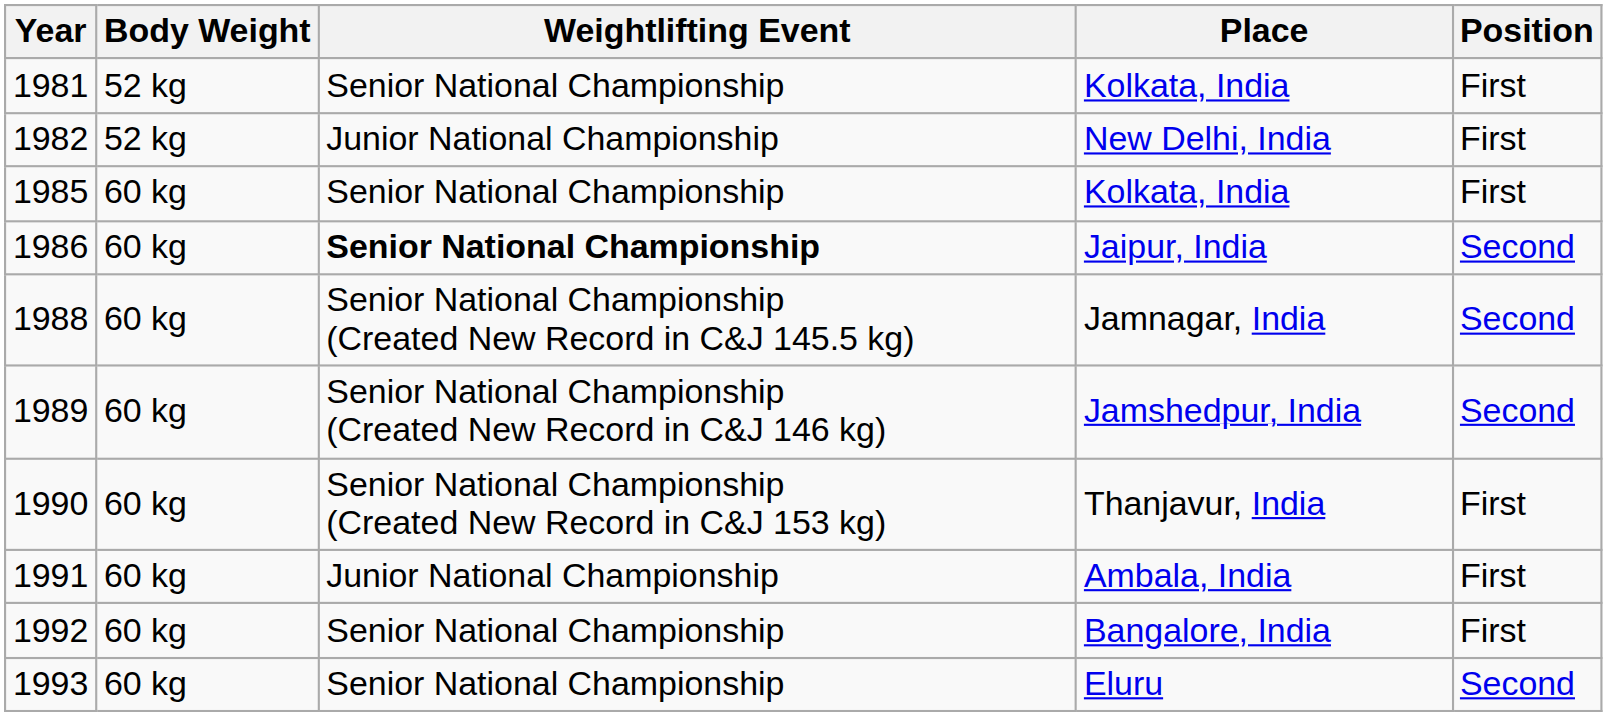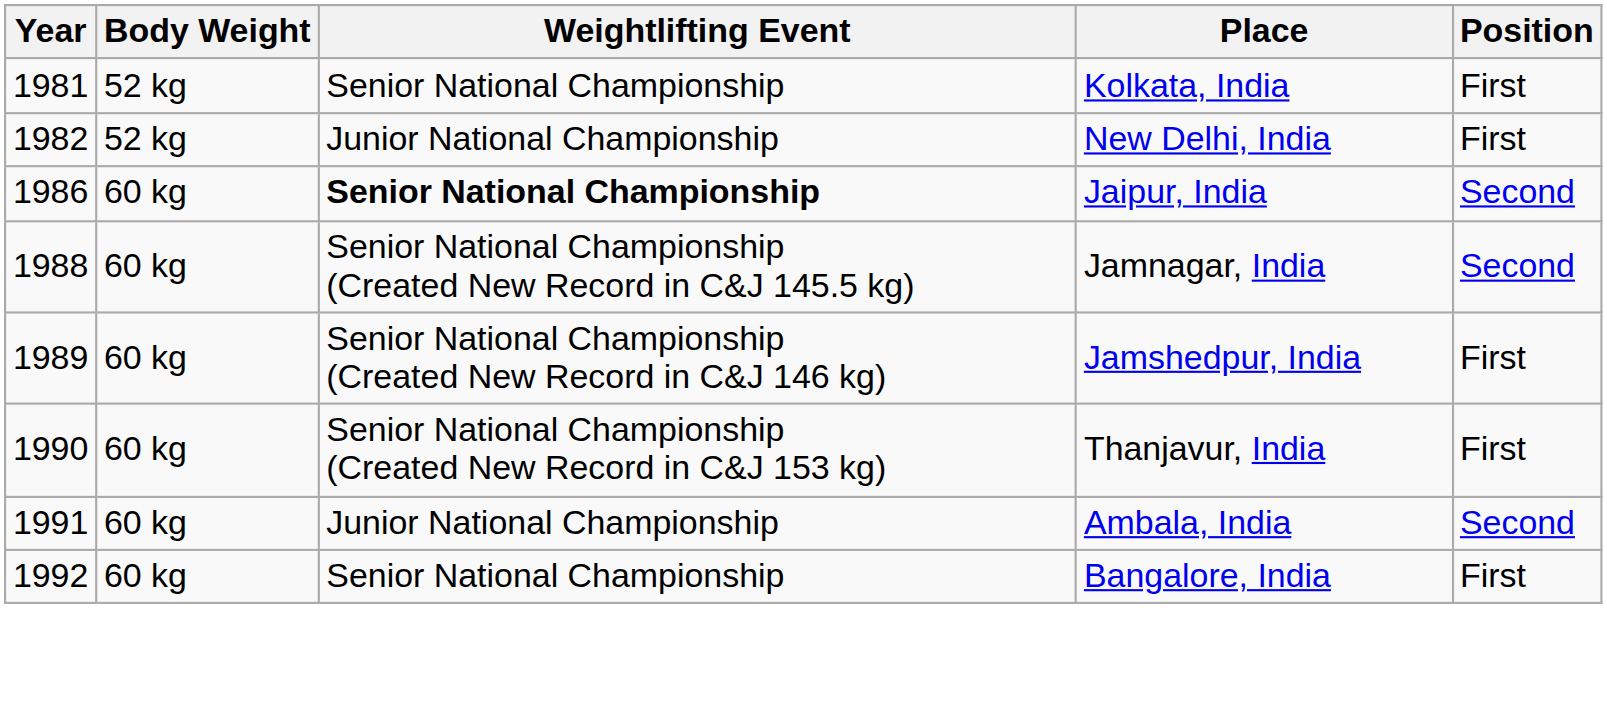- row: 1985 | 60 kg | Senior National Championship | Kolkata, India | First
Jamshedpur, India | Position: Second -> First
Ambala, India | Position: First -> Second
- row: 1993 | 60 kg | Senior National Championship | Eluru | Second
